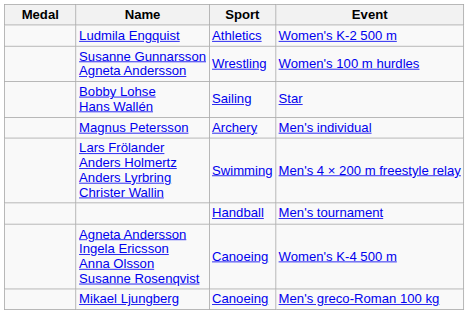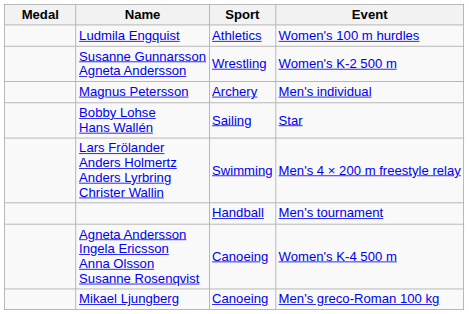Ludmila Engquist | Event: Women's K-2 500 m -> Women's 100 m hurdles
Susanne Gunnarsson Agneta Andersson | Event: Women's 100 m hurdles -> Women's K-2 500 m
rows swapped: Bobby Lohse Hans Wallén <-> Magnus Petersson
